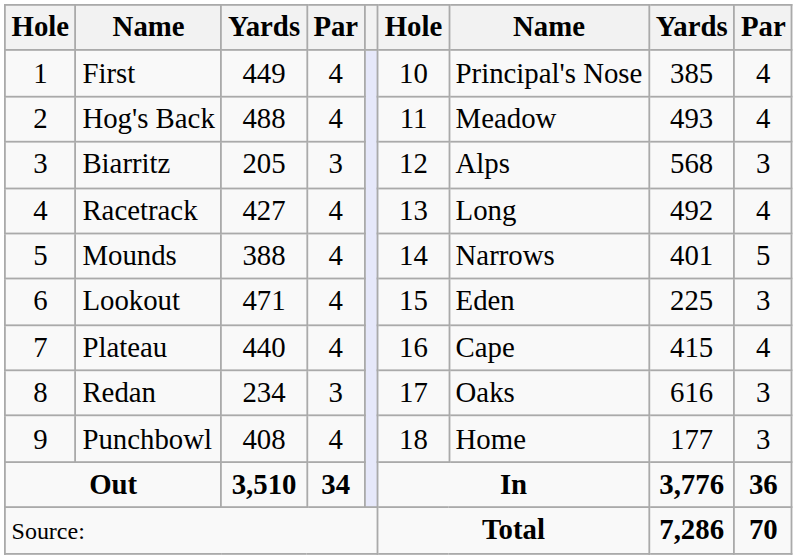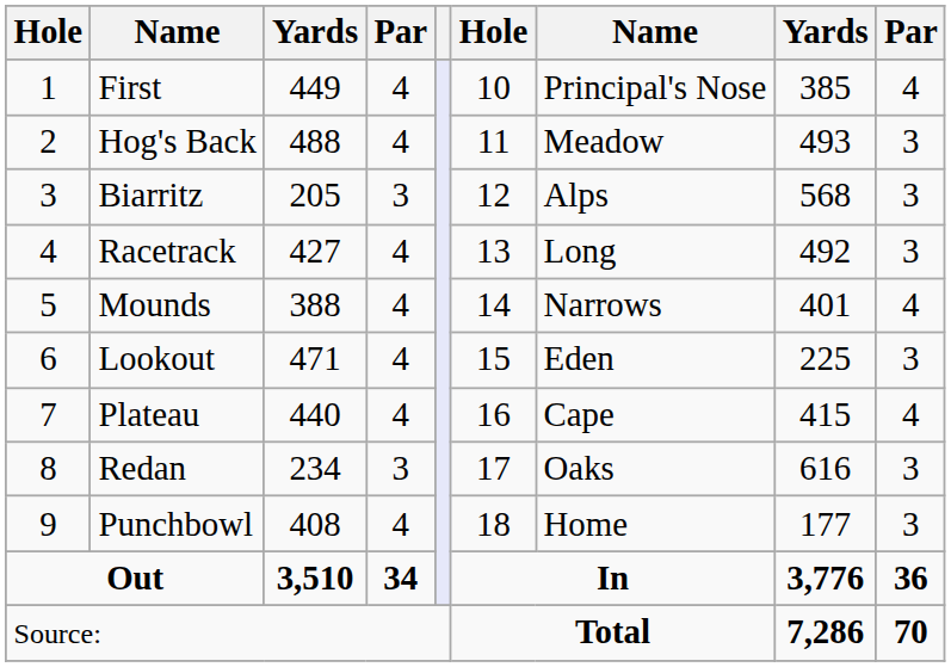Hog's Back | column 9: 4 -> 3
Racetrack | column 9: 4 -> 3
Mounds | column 9: 5 -> 4
